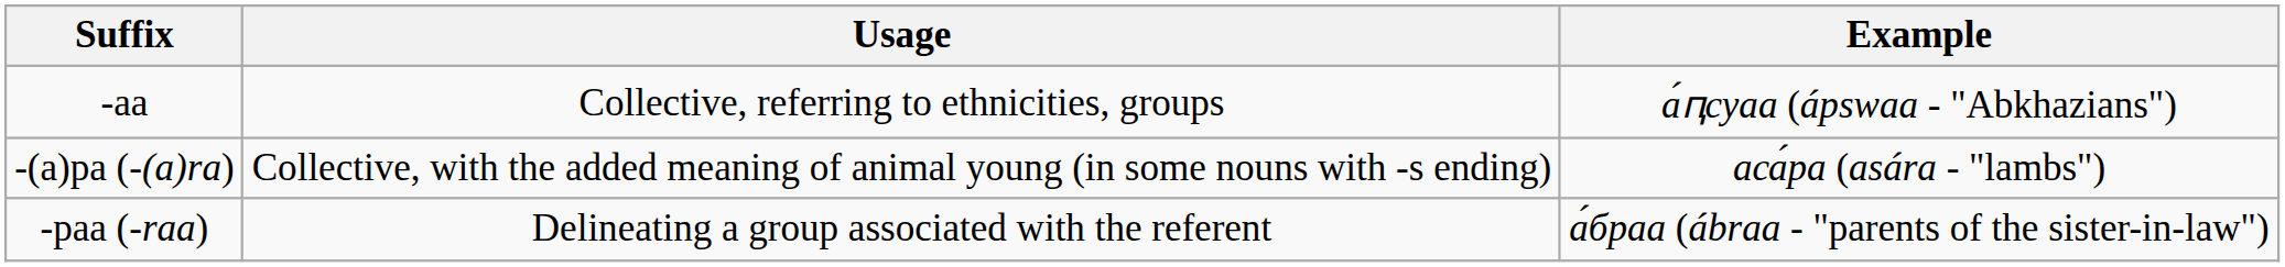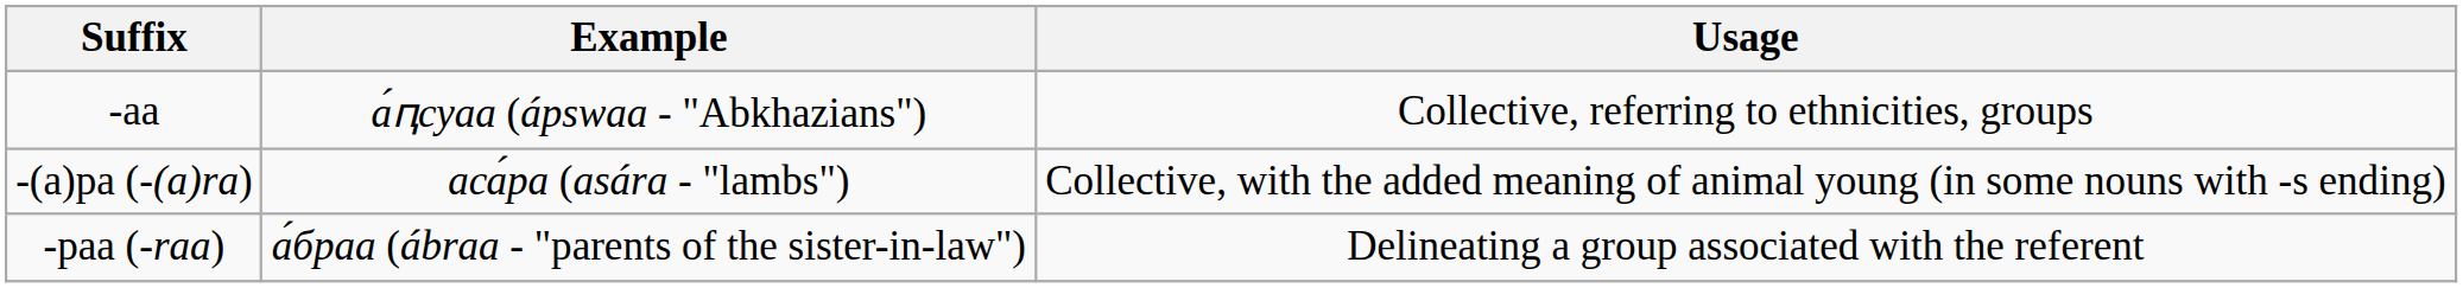columns swapped: Example <-> Usage
